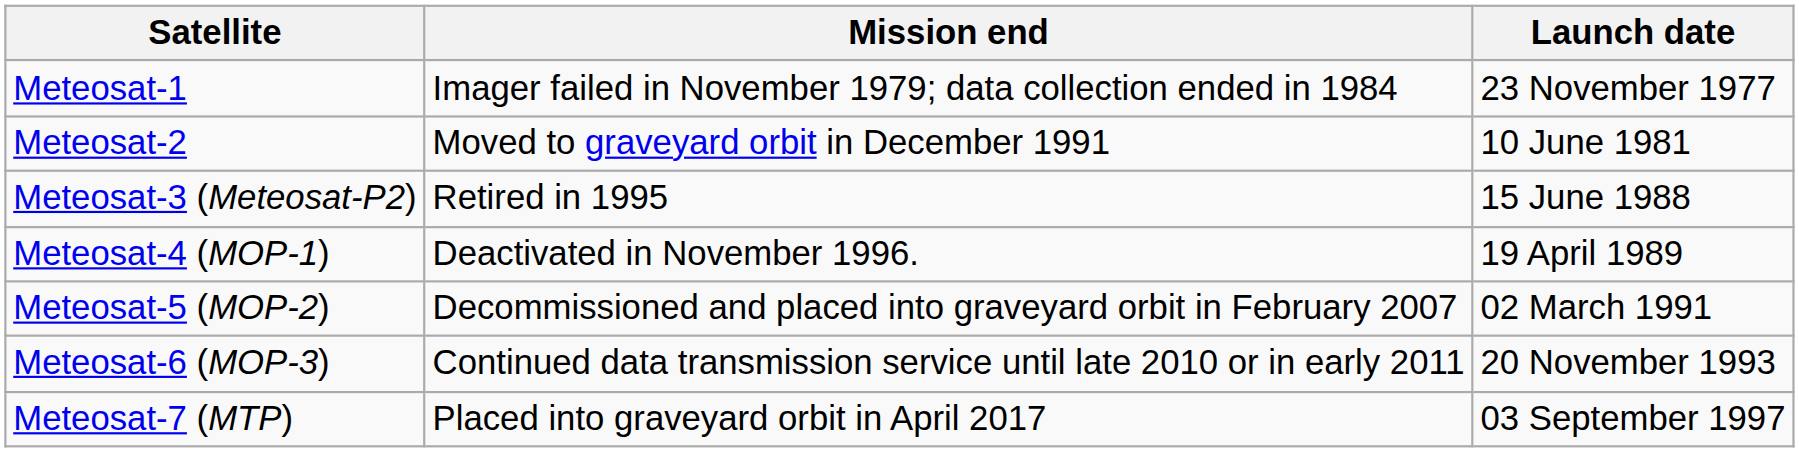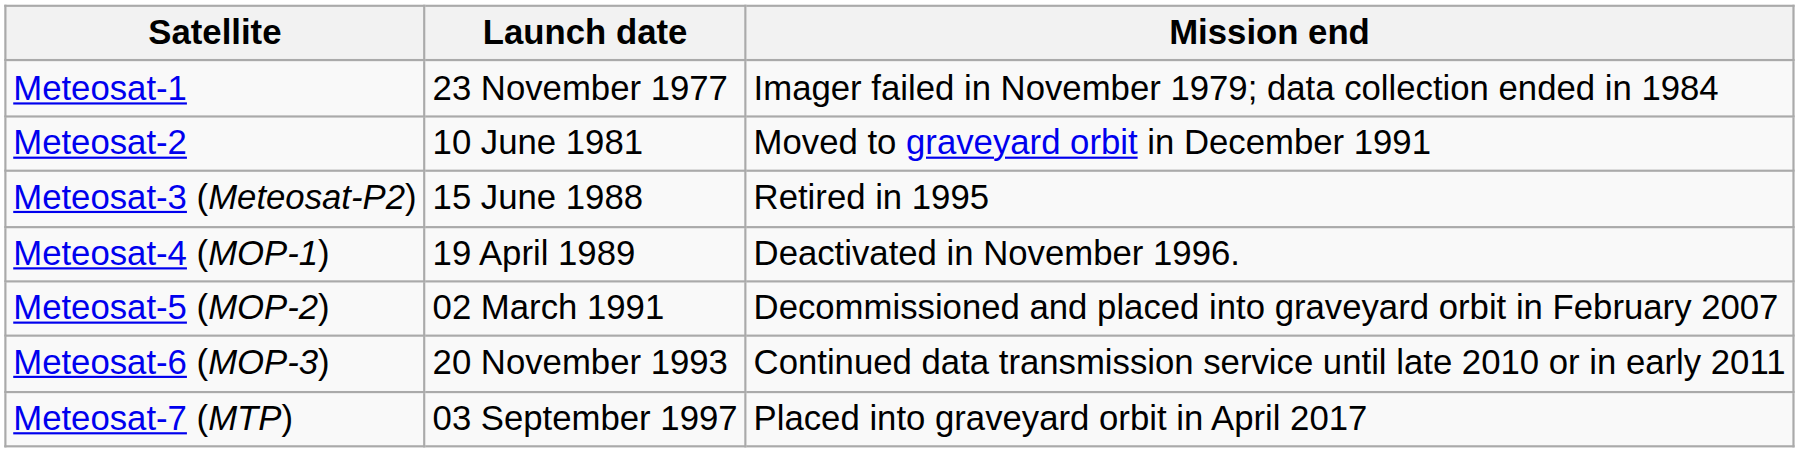columns swapped: Launch date <-> Mission end
